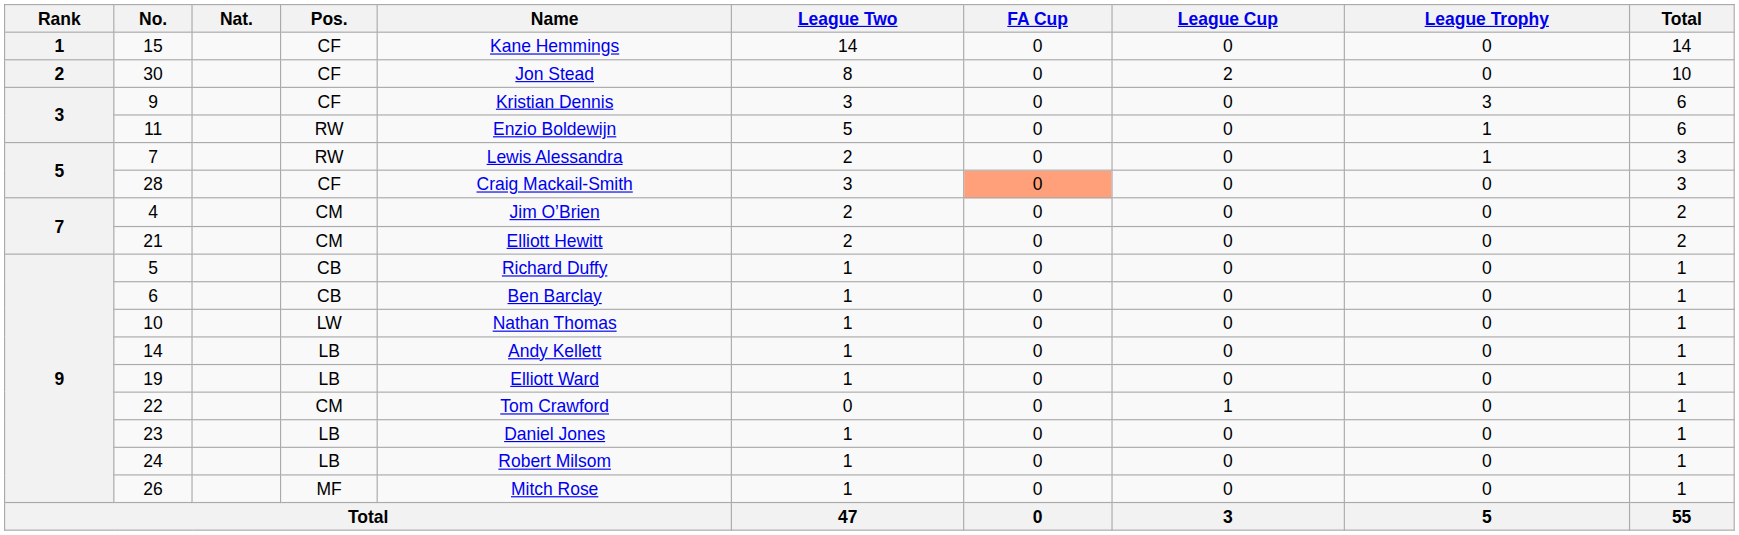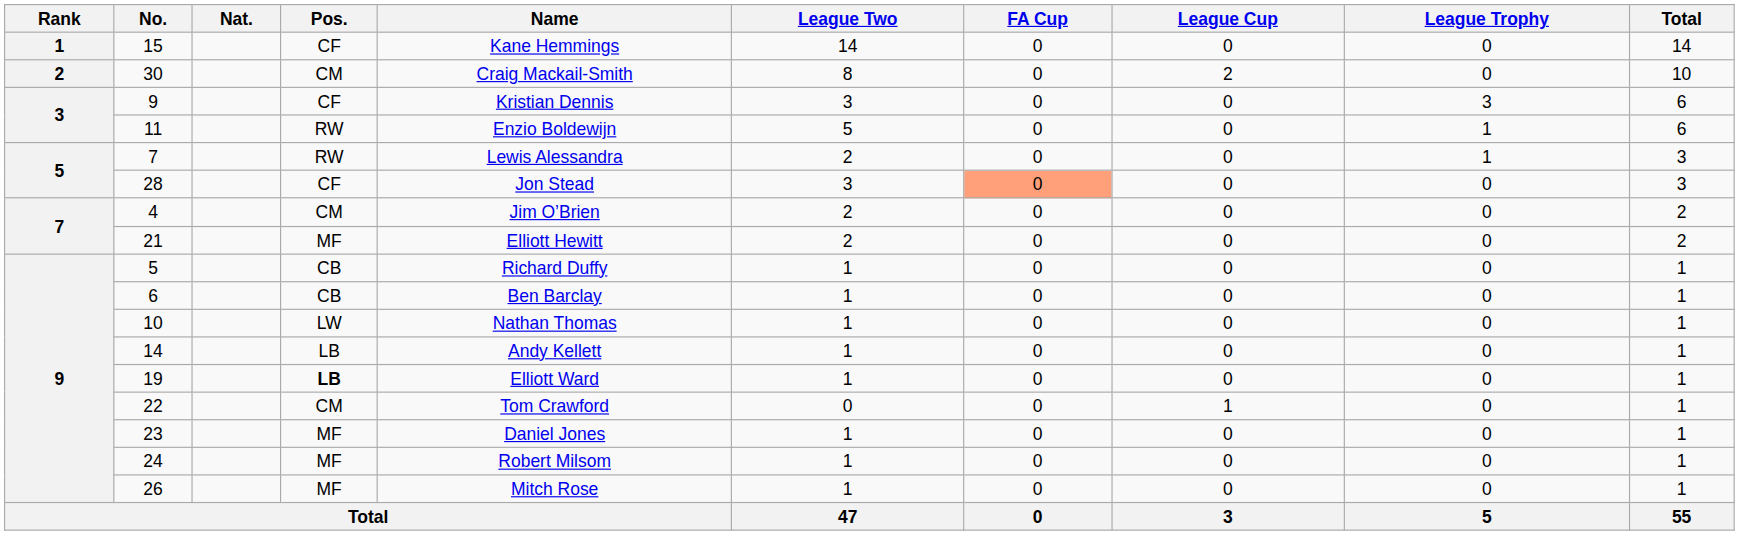30 | Pos.: CF -> CM
30 | Name: Jon Stead -> Craig Mackail-Smith
28 | Name: Craig Mackail-Smith -> Jon Stead
21 | Pos.: CM -> MF
19 | Pos.: normal -> bold
23 | Pos.: LB -> MF
24 | Pos.: LB -> MF
